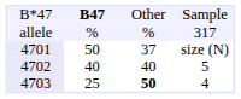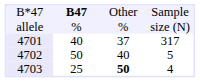allele | column 4: 317 -> size (N)
4701 | column 2: 50 -> 40
4701 | column 4: size (N) -> 317
4702 | column 2: 40 -> 50
